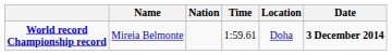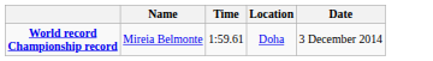- column: Nation
World record Championship record | Date: bold -> normal
